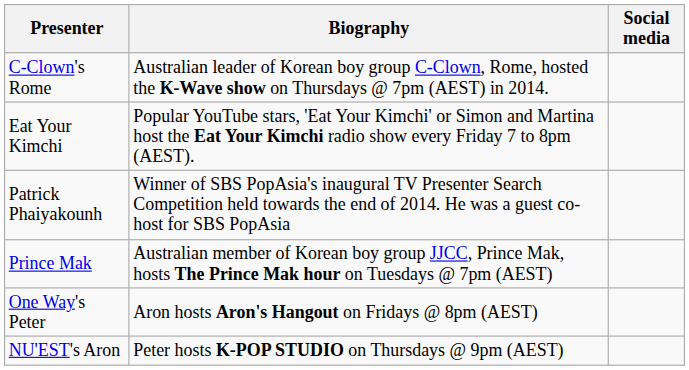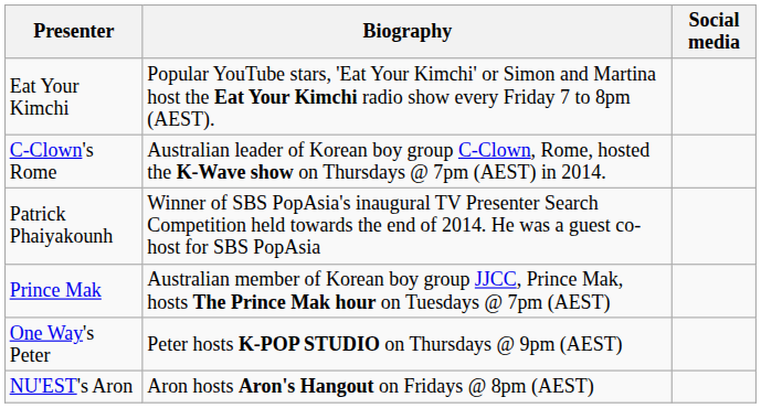rows swapped: Eat Your Kimchi <-> C-Clown's Rome
One Way's Peter | Biography: Aron hosts Aron's Hangout on Fridays @ 8pm (AEST) -> Peter hosts K-POP STUDIO on Thursdays @ 9pm (AEST)
NU'EST's Aron | Biography: Peter hosts K-POP STUDIO on Thursdays @ 9pm (AEST) -> Aron hosts Aron's Hangout on Fridays @ 8pm (AEST)
